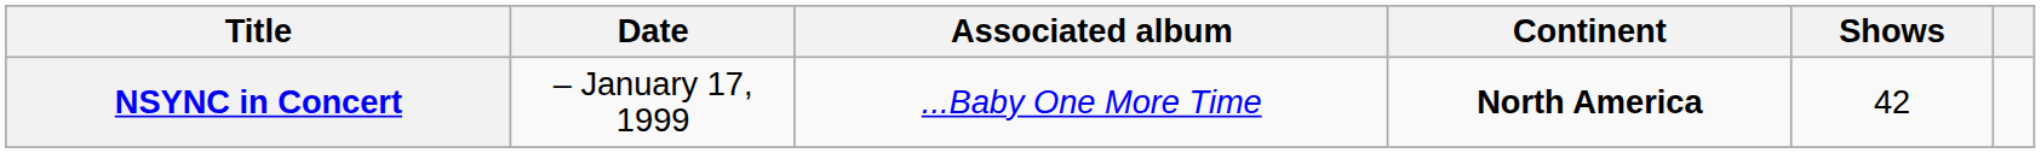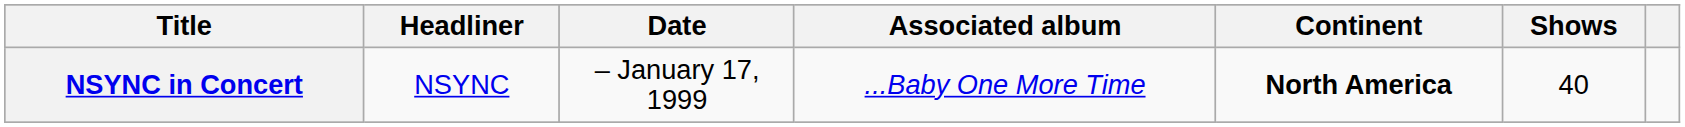+ column: Headliner | NSYNC
NSYNC in Concert | Shows: 42 -> 40
